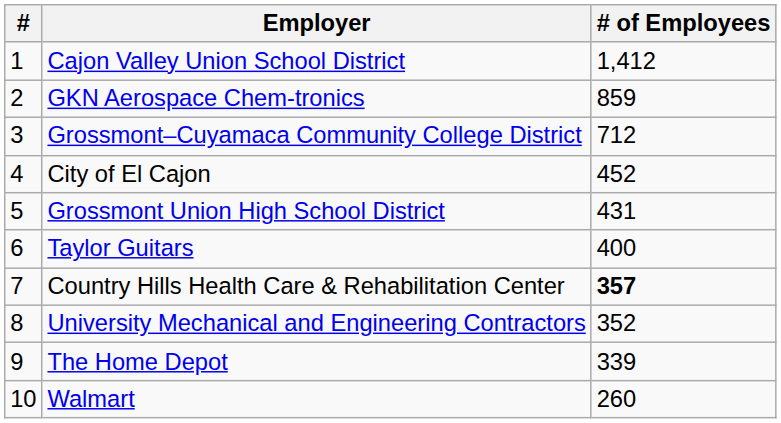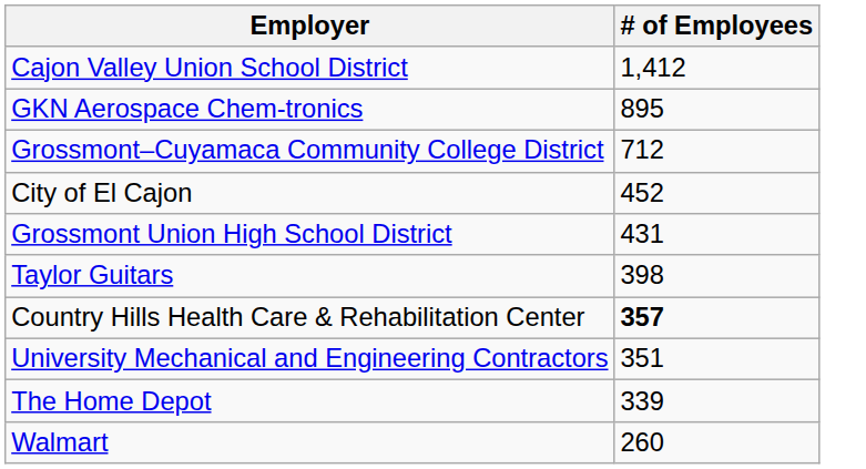- column: # | 1 | 2 | 3 | 4 | 5 | 6 | 7 | 8 | 9 | 10
GKN Aerospace Chem-tronics | # of Employees: 859 -> 895
Taylor Guitars | # of Employees: 400 -> 398
University Mechanical and Engineering Contractors | # of Employees: 352 -> 351
